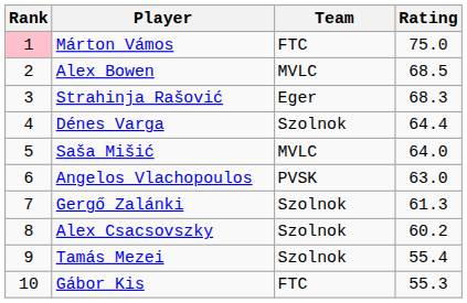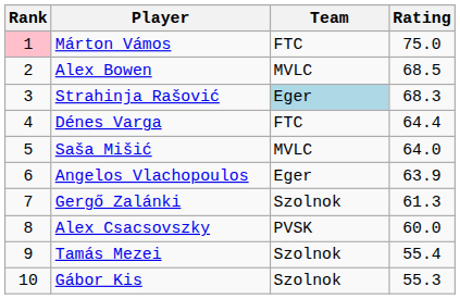Strahinja Rašović | Team: no background -> lightblue background
Dénes Varga | Team: Szolnok -> FTC
Angelos Vlachopoulos | Team: PVSK -> Eger
Angelos Vlachopoulos | Rating: 63.0 -> 63.9
Alex Csacsovszky | Team: Szolnok -> PVSK
Alex Csacsovszky | Rating: 60.2 -> 60.0
Gábor Kis | Team: FTC -> Szolnok
